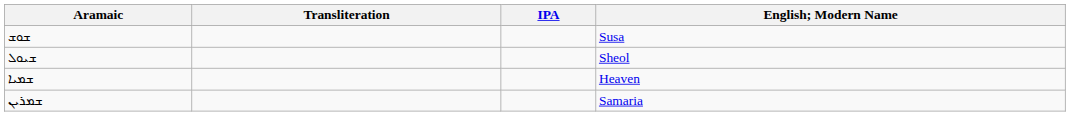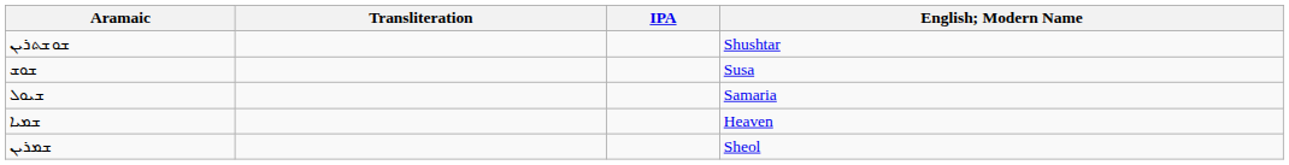+ row: ܫܘܫܬܪܝܢ | Shushtar
ܫܝܘܠ | English; Modern Name: Sheol -> Samaria
ܫܡܪܝܢ | English; Modern Name: Samaria -> Sheol
